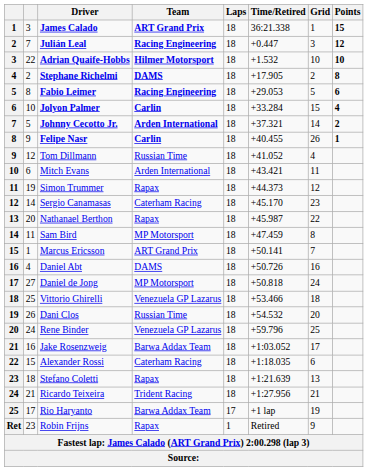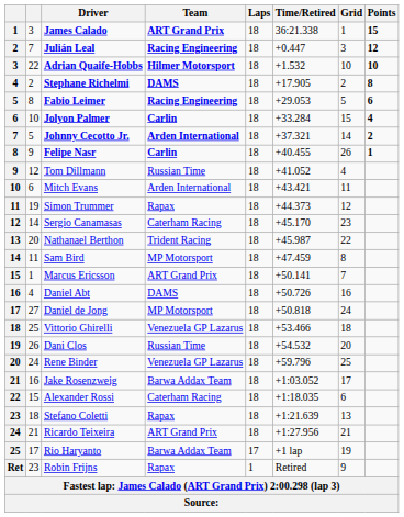Nathanael Berthon | Team: Rapax -> Trident Racing
Ricardo Teixeira | Team: Trident Racing -> ART Grand Prix
